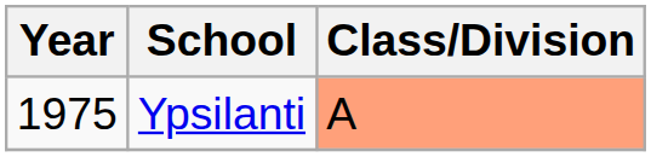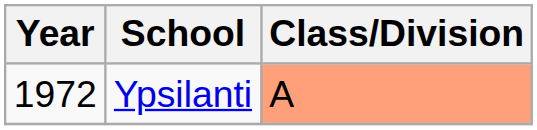Ypsilanti | Year: 1975 -> 1972
